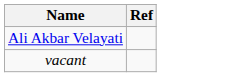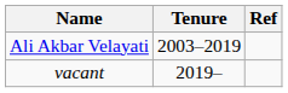+ column: Tenure | 2003–2019 | 2019–
